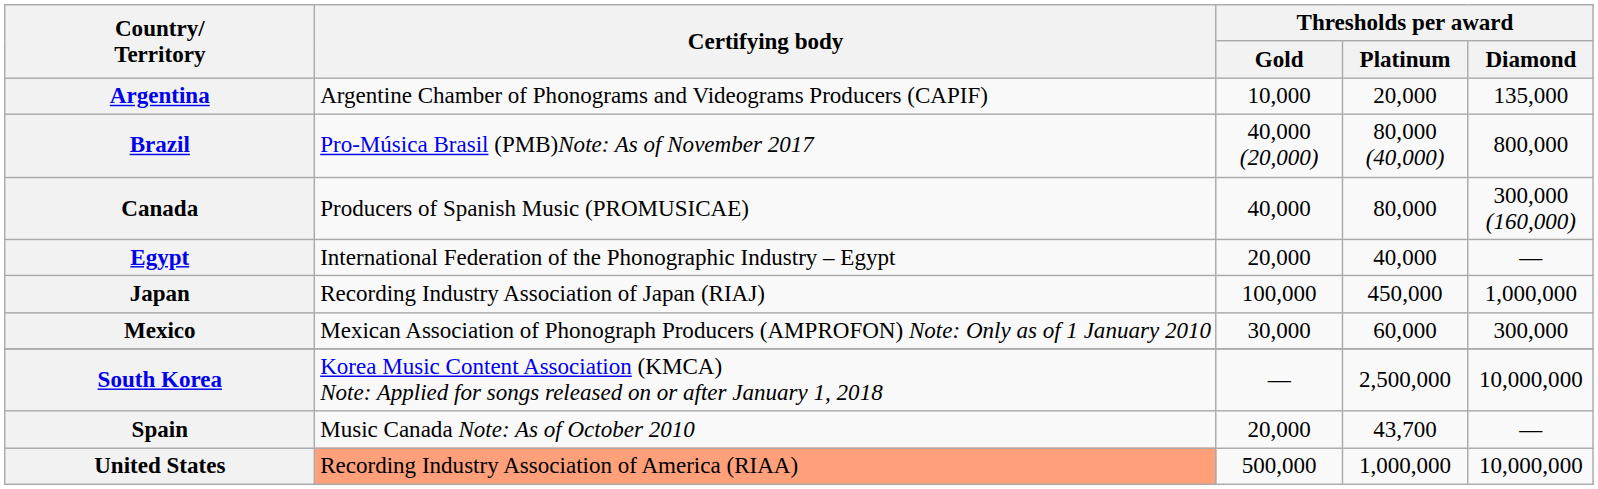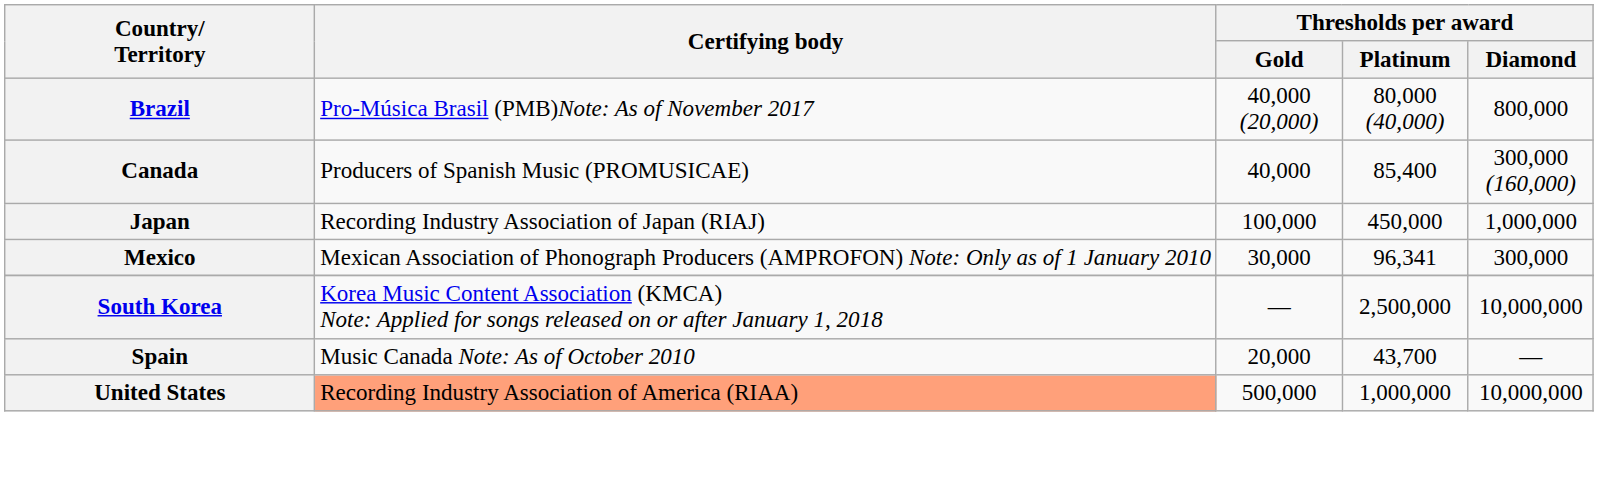- row: Argentina | Argentine Chamber of Phonograms and Videograms Producers (CAPIF) | 10,000 | 20,000 | 135,000
Canada | Thresholds per award / Platinum: 80,000 -> 85,400
- row: Egypt | International Federation of the Phonographic Industry – Egypt | 20,000 | 40,000 | —
Mexico | Thresholds per award / Platinum: 60,000 -> 96,341
